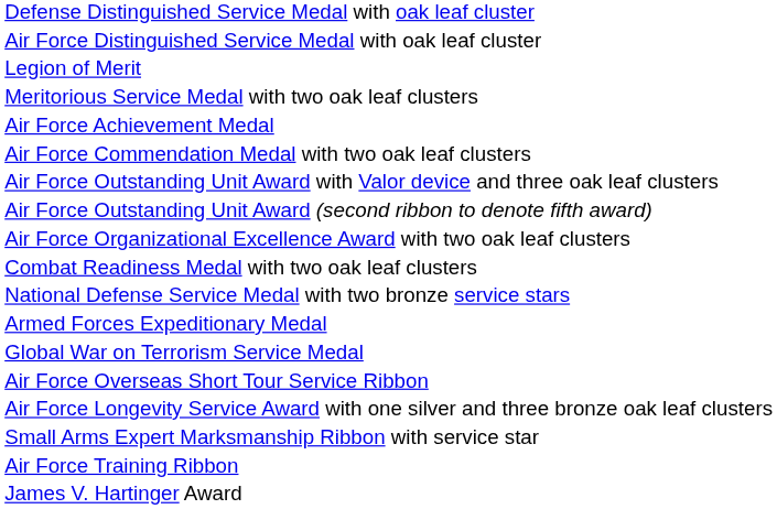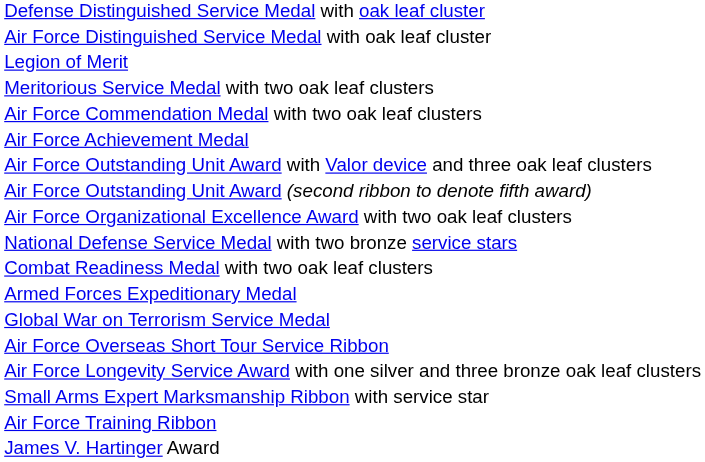rows swapped: Air Force Commendation Medal with two oak leaf clusters <-> Air Force Achievement Medal
rows swapped: Combat Readiness Medal with two oak leaf clusters <-> National Defense Service Medal with two bronze service stars
